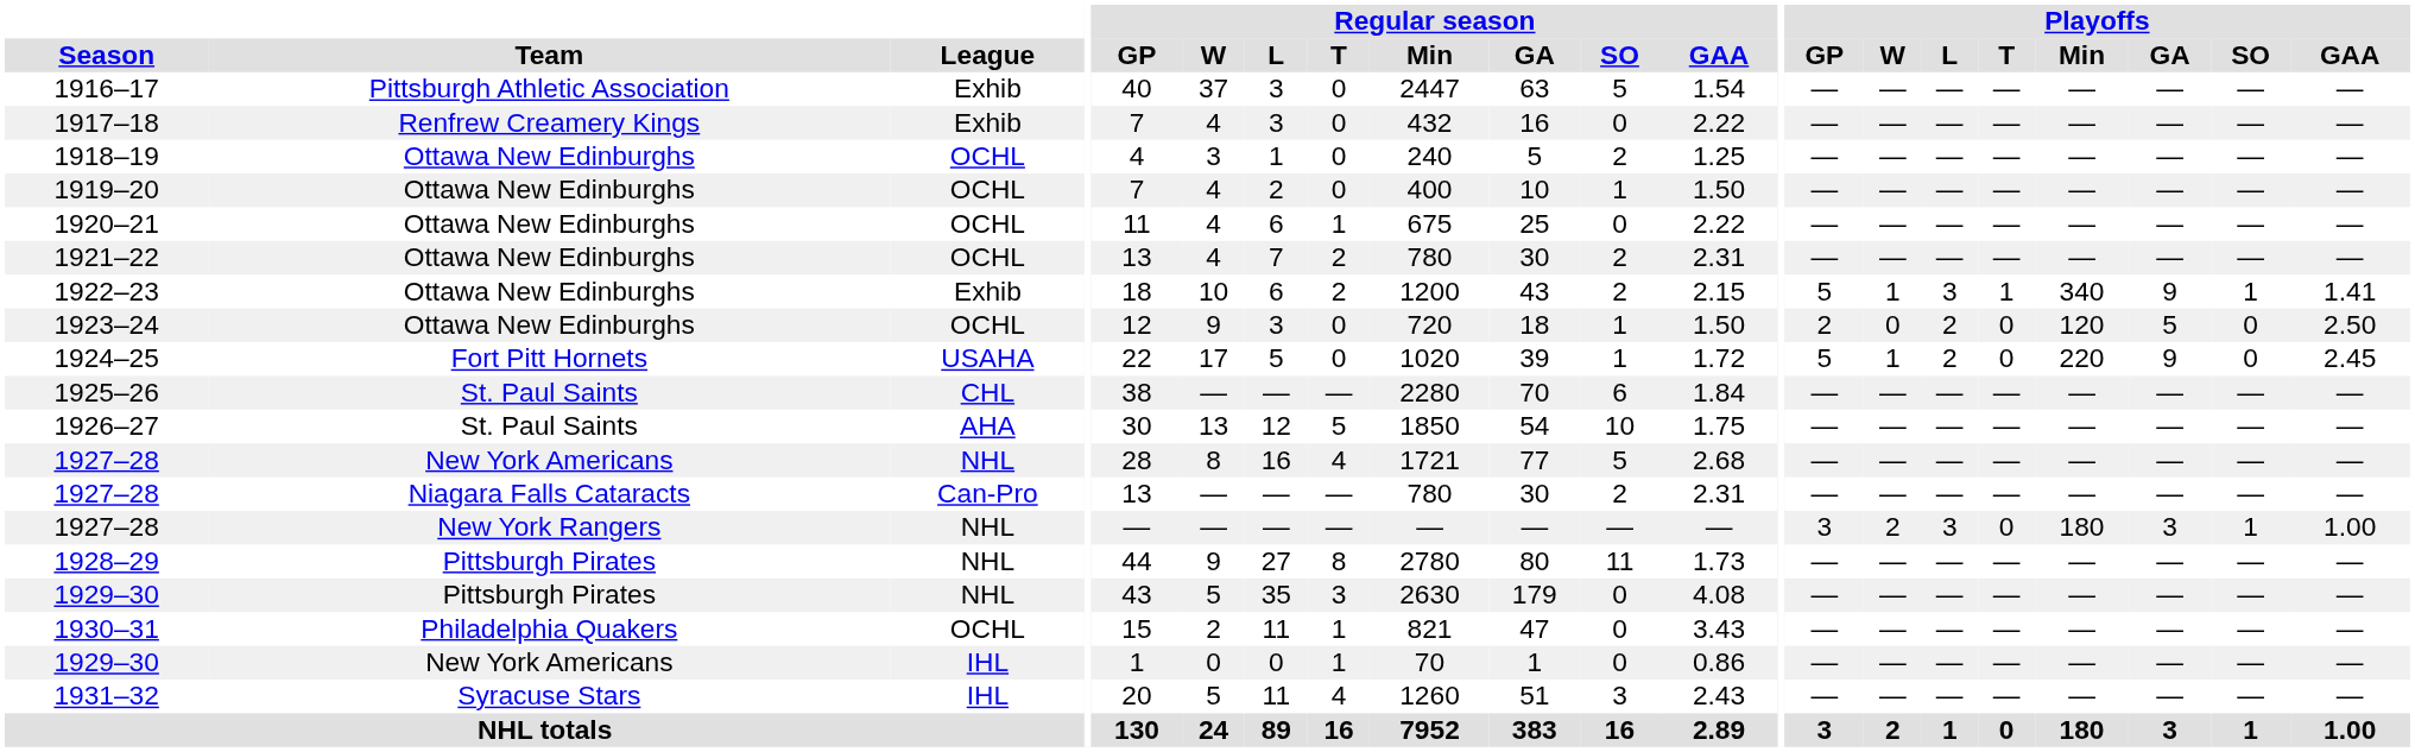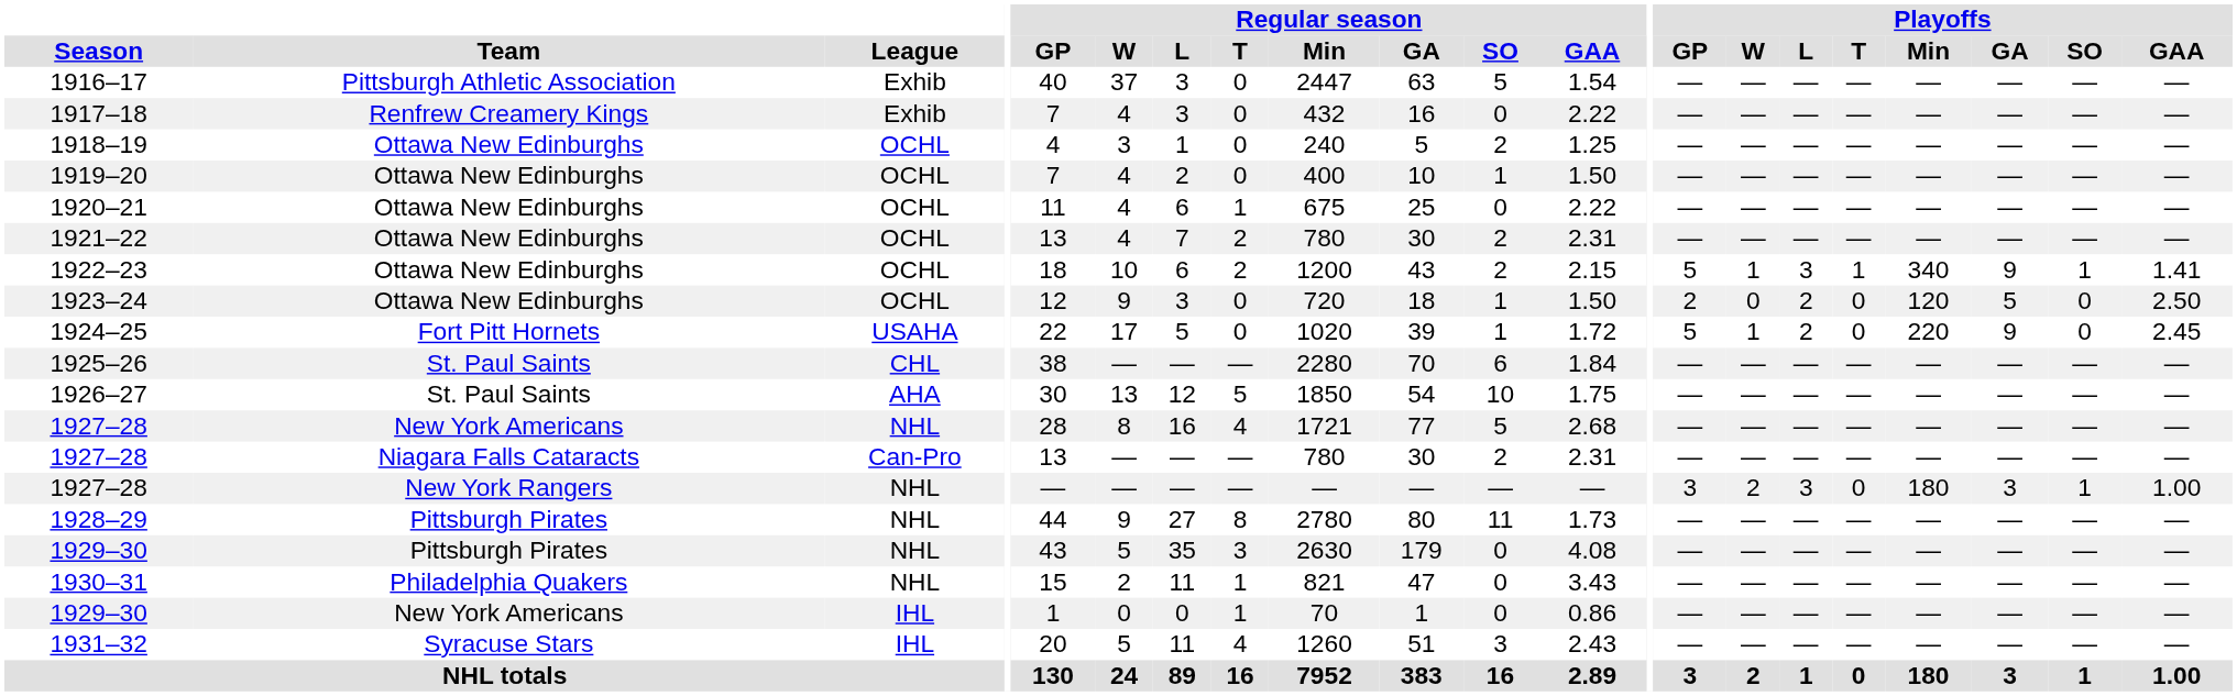1922–23 | League: Exhib -> OCHL
1930–31 | League: OCHL -> NHL
